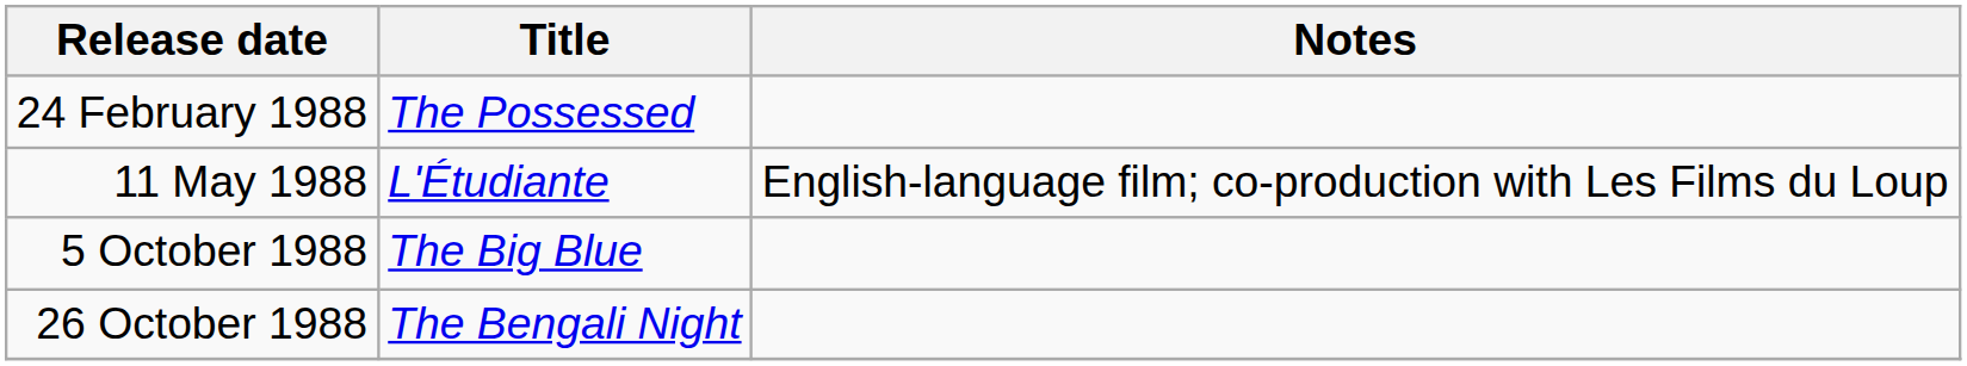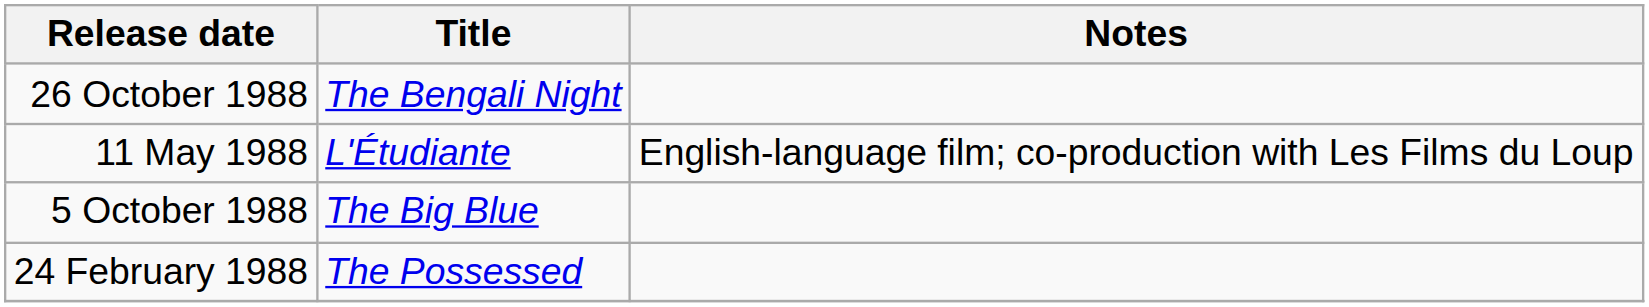rows swapped: 24 February 1988 <-> 26 October 1988
